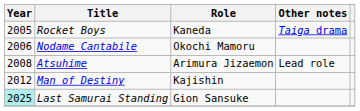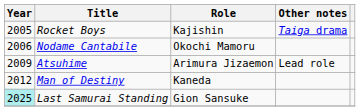Rocket Boys | Role: Kaneda -> Kajishin
Atsuhime | Year: 2008 -> 2009
Man of Destiny | Role: Kajishin -> Kaneda
